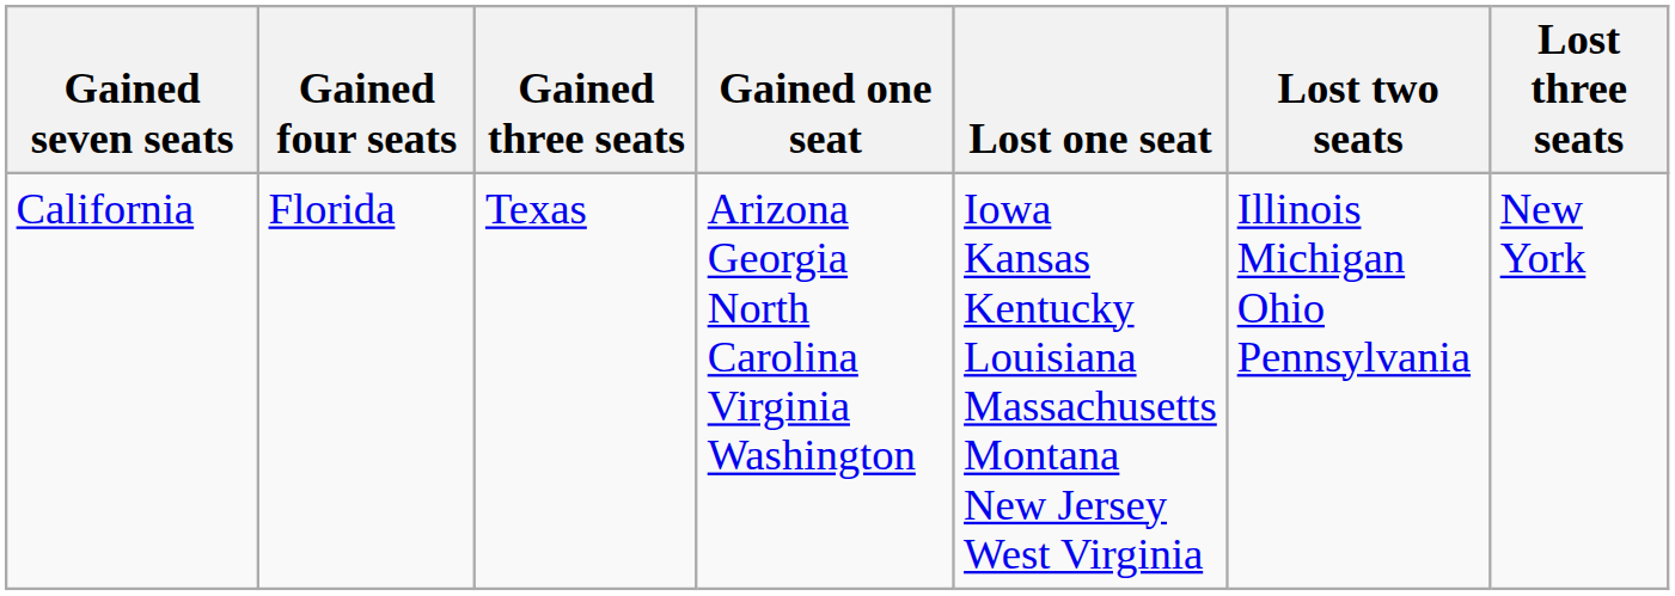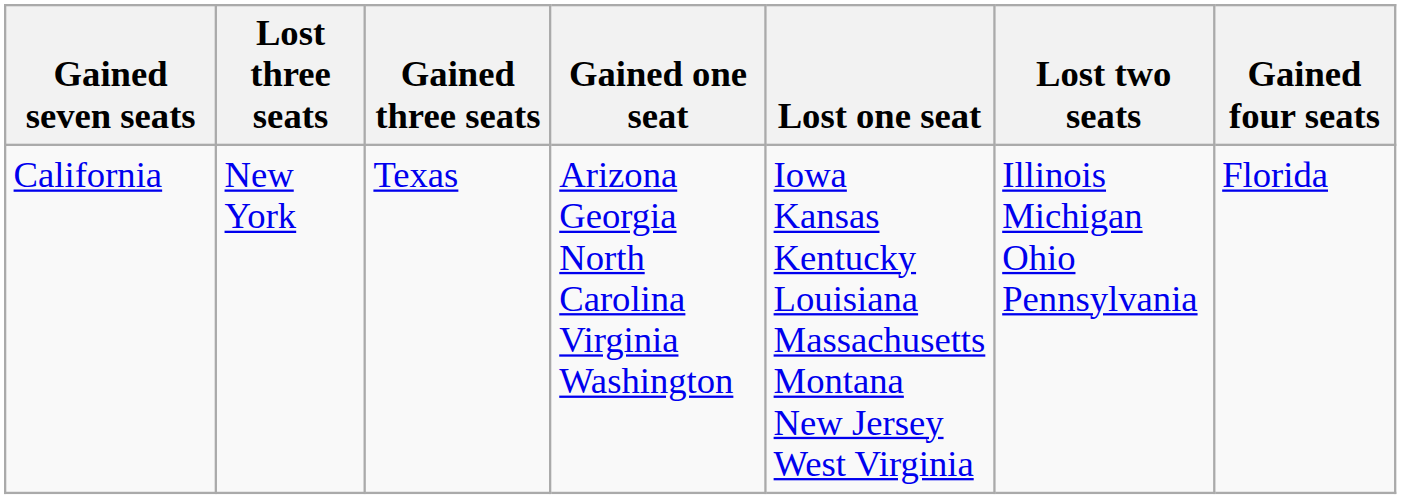columns swapped: Gained four seats <-> Lost three seats
